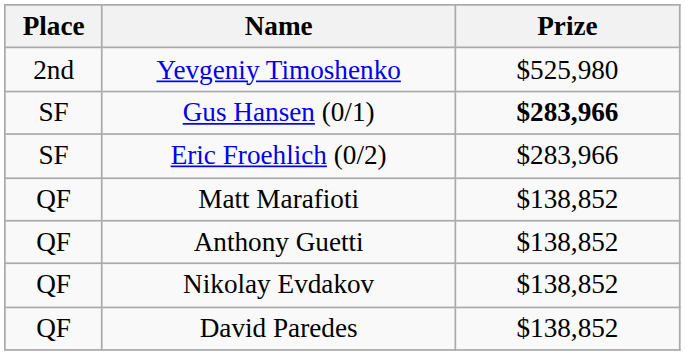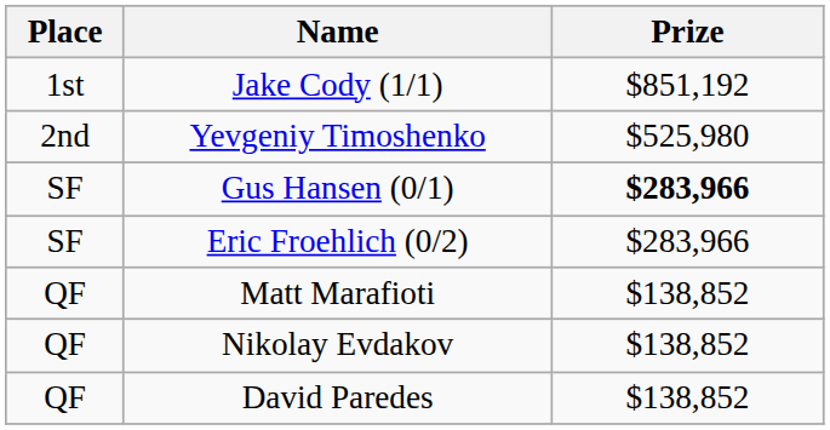+ row: 1st | Jake Cody (1/1) | $851,192
- row: QF | Anthony Guetti | $138,852
